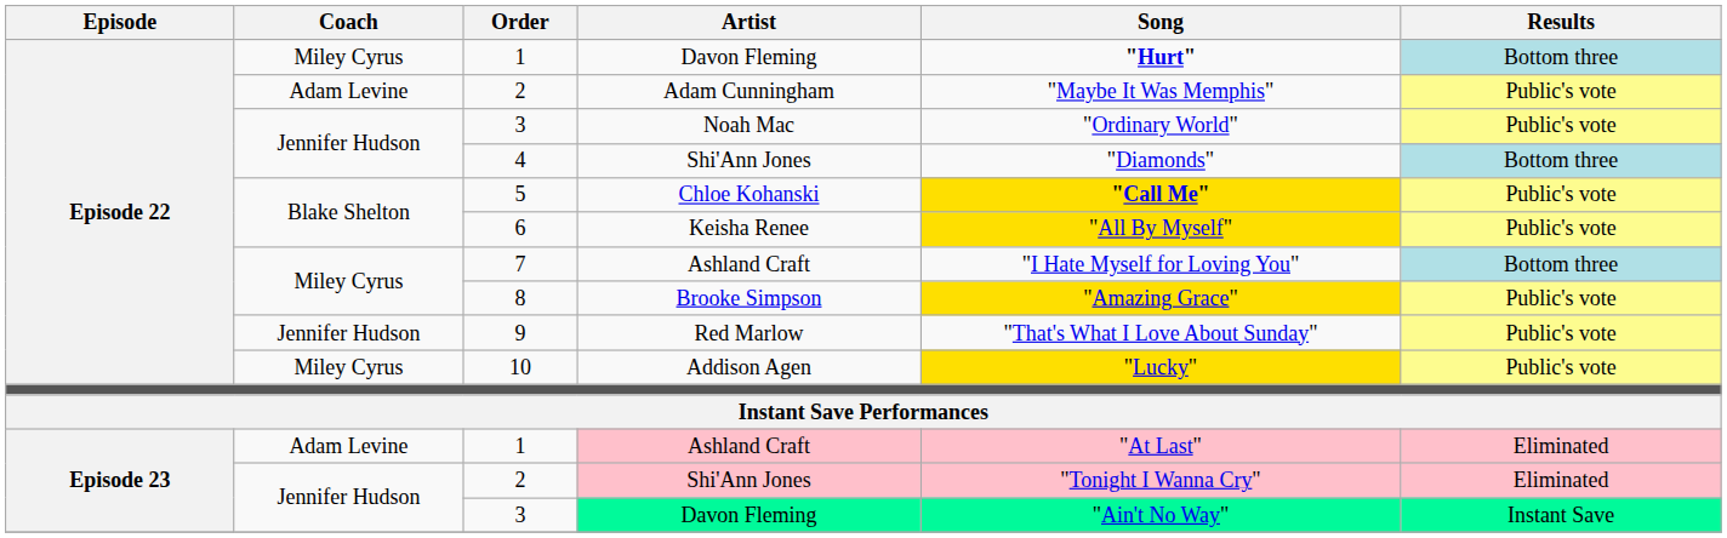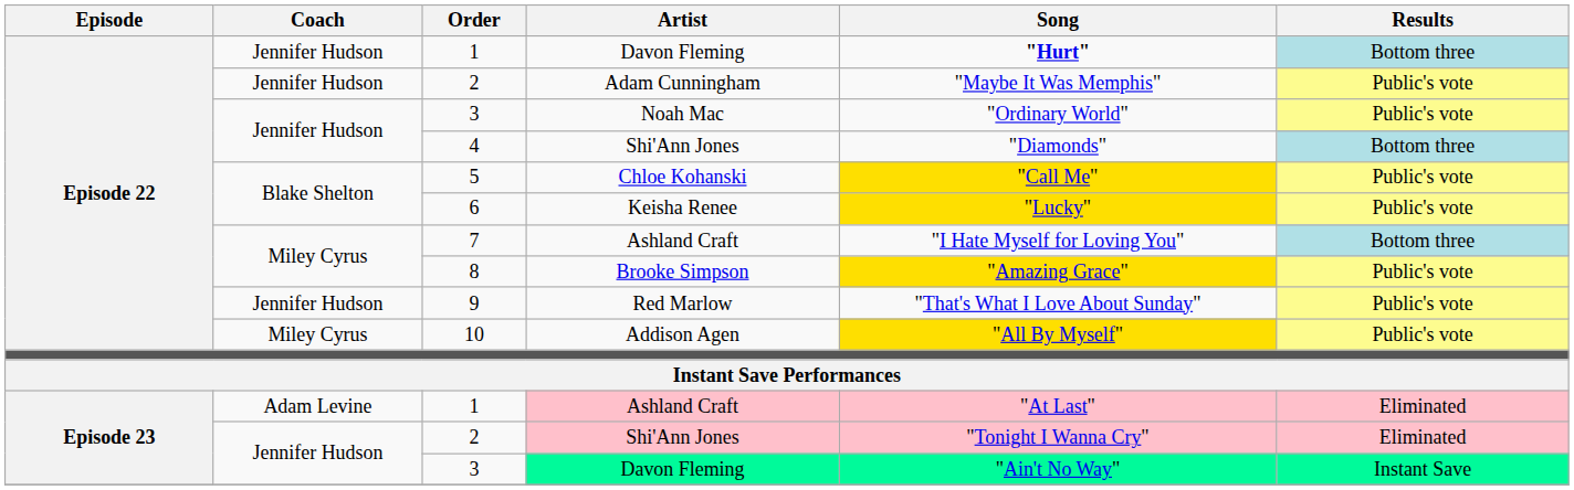1 / Davon Fleming | Coach: Miley Cyrus -> Jennifer Hudson
2 / Adam Cunningham | Coach: Adam Levine -> Jennifer Hudson
5 | Song: bold -> normal
6 | Song: "All By Myself" -> "Lucky"
10 | Song: "Lucky" -> "All By Myself"
